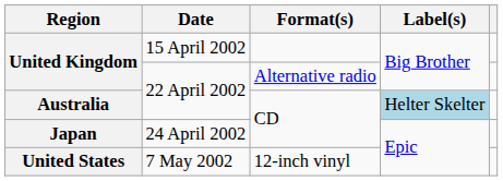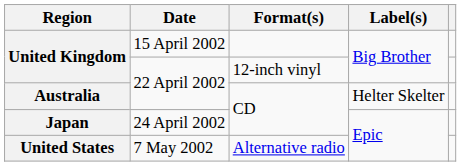United Kingdom / 22 April 2002 | Format(s): Alternative radio -> 12-inch vinyl
Australia | Label(s): lightblue background -> no background
United States | Format(s): 12-inch vinyl -> Alternative radio
